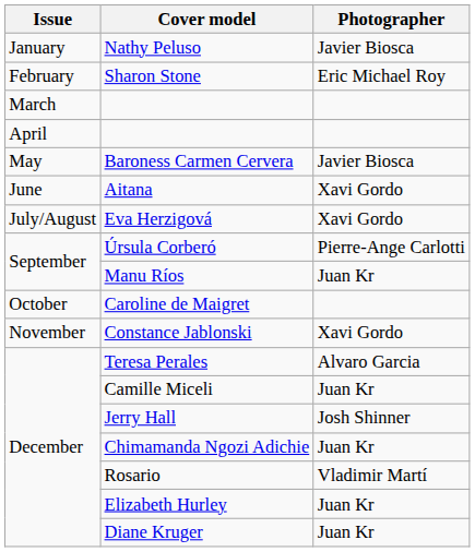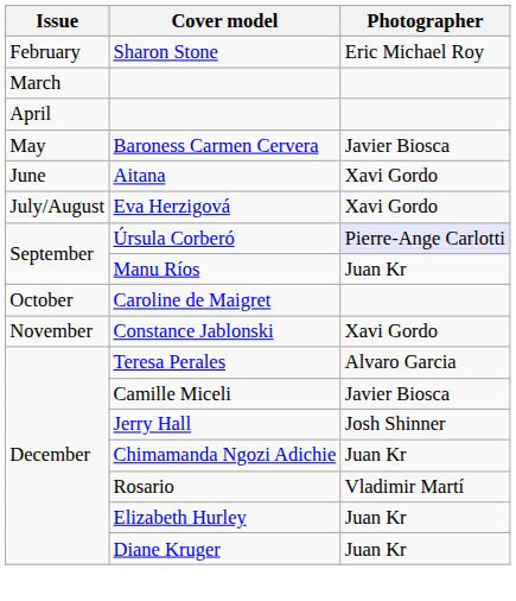- row: January | Nathy Peluso | Javier Biosca
Úrsula Corberó | Photographer: no background -> lavender background
Camille Miceli | Photographer: Juan Kr -> Javier Biosca
